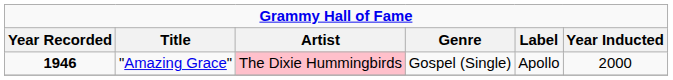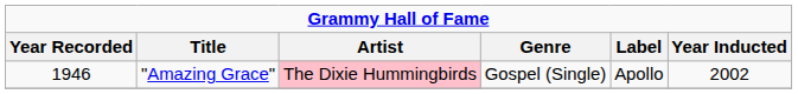"Amazing Grace" | Year Recorded: bold -> normal
"Amazing Grace" | Year Inducted: 2000 -> 2002
